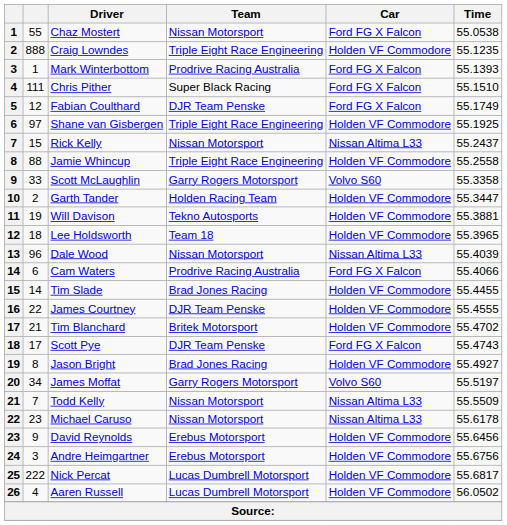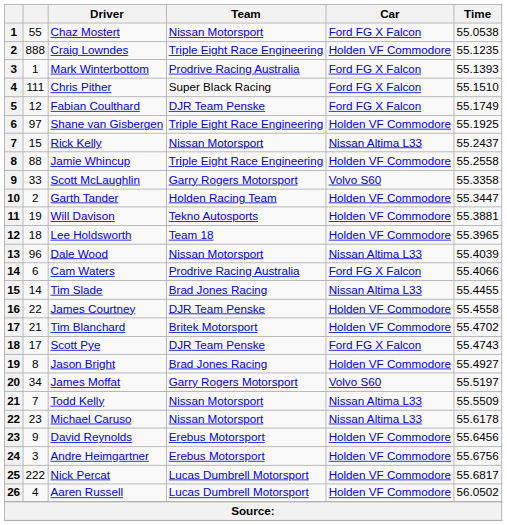Tim Slade | Car: Holden VF Commodore -> Nissan Altima L33
James Courtney | Time: 55.4555 -> 55.4558
